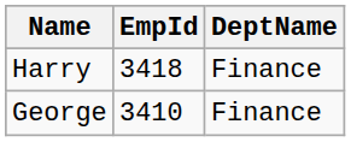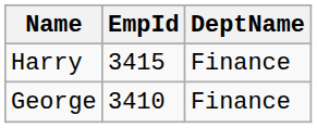Harry | EmpId: 3418 -> 3415
